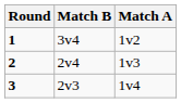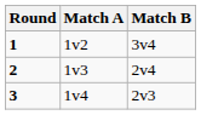columns swapped: Match A <-> Match B
